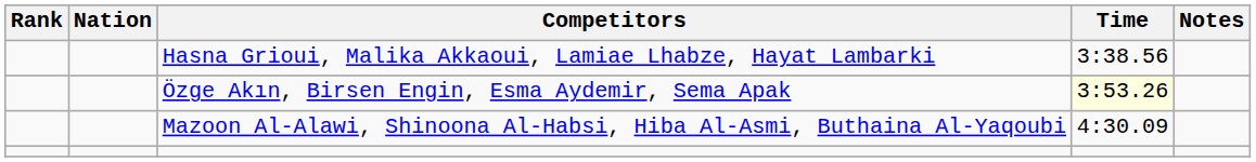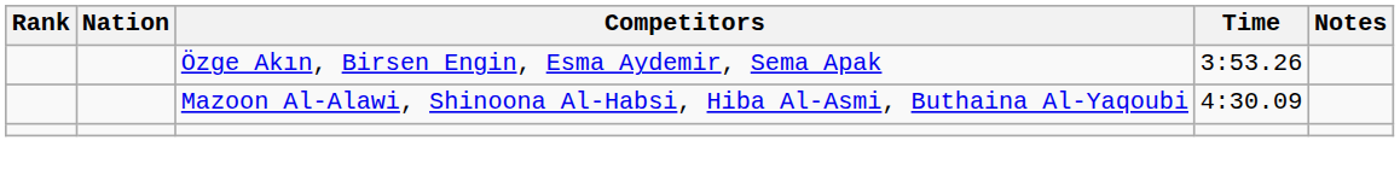- row: Hasna Grioui, Malika Akkaoui, Lamiae Lhabze, Hayat Lambarki | 3:38.56
Özge Akın, Birsen Engin, Esma Aydemir, Sema Apak | Time: lightyellow background -> no background
